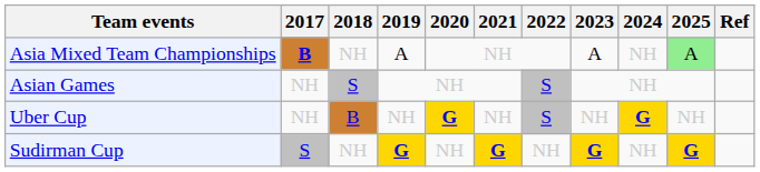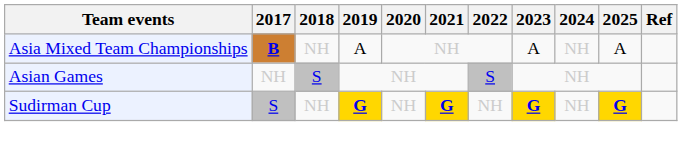Asia Mixed Team Championships | 2025: lightgreen background -> no background
- row: Uber Cup | NH | B | NH | G | NH | S | NH | G | NH
